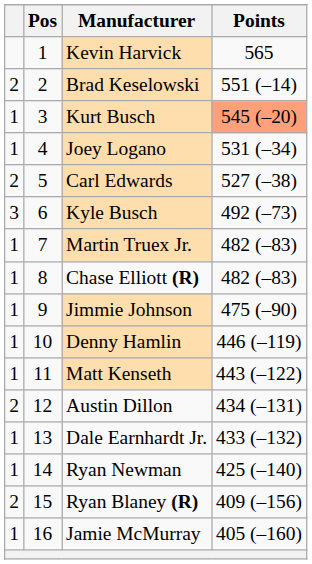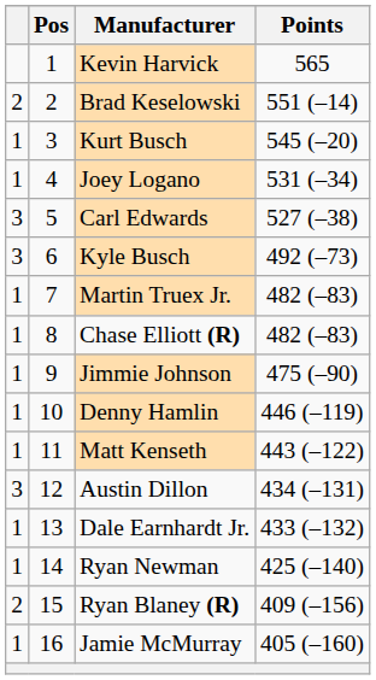Kurt Busch | Points: lightsalmon background -> no background
Carl Edwards | column 1: 2 -> 3
Austin Dillon | column 1: 2 -> 3
